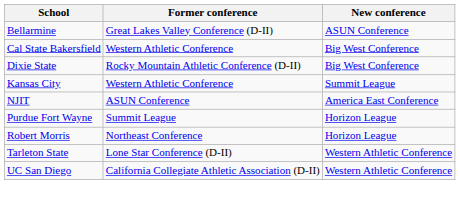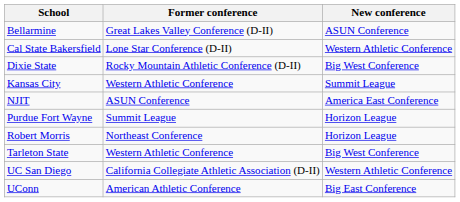Cal State Bakersfield | Former conference: Western Athletic Conference -> Lone Star Conference (D-II)
Cal State Bakersfield | New conference: Big West Conference -> Western Athletic Conference
Tarleton State | Former conference: Lone Star Conference (D-II) -> Western Athletic Conference
Tarleton State | New conference: Western Athletic Conference -> Big West Conference
+ row: UConn | American Athletic Conference | Big East Conference
